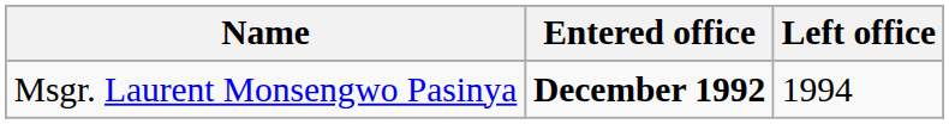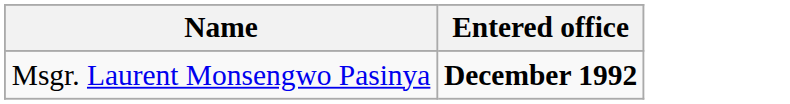- column: Left office | 1994
